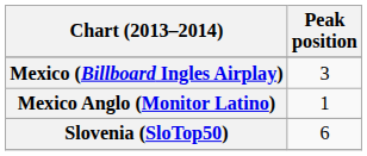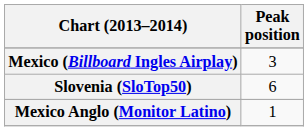rows swapped: Mexico Anglo (Monitor Latino) <-> Slovenia (SloTop50)
